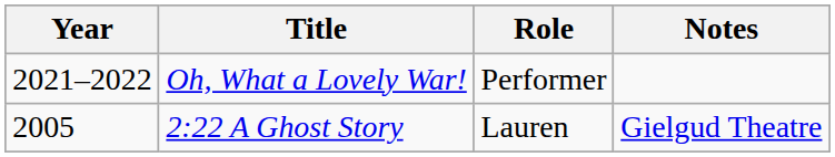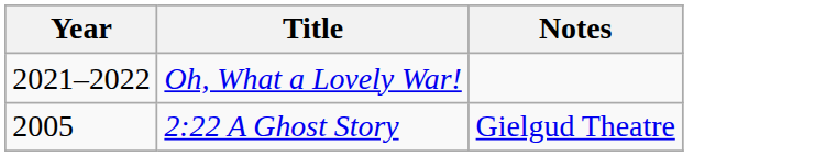- column: Role | Performer | Lauren
